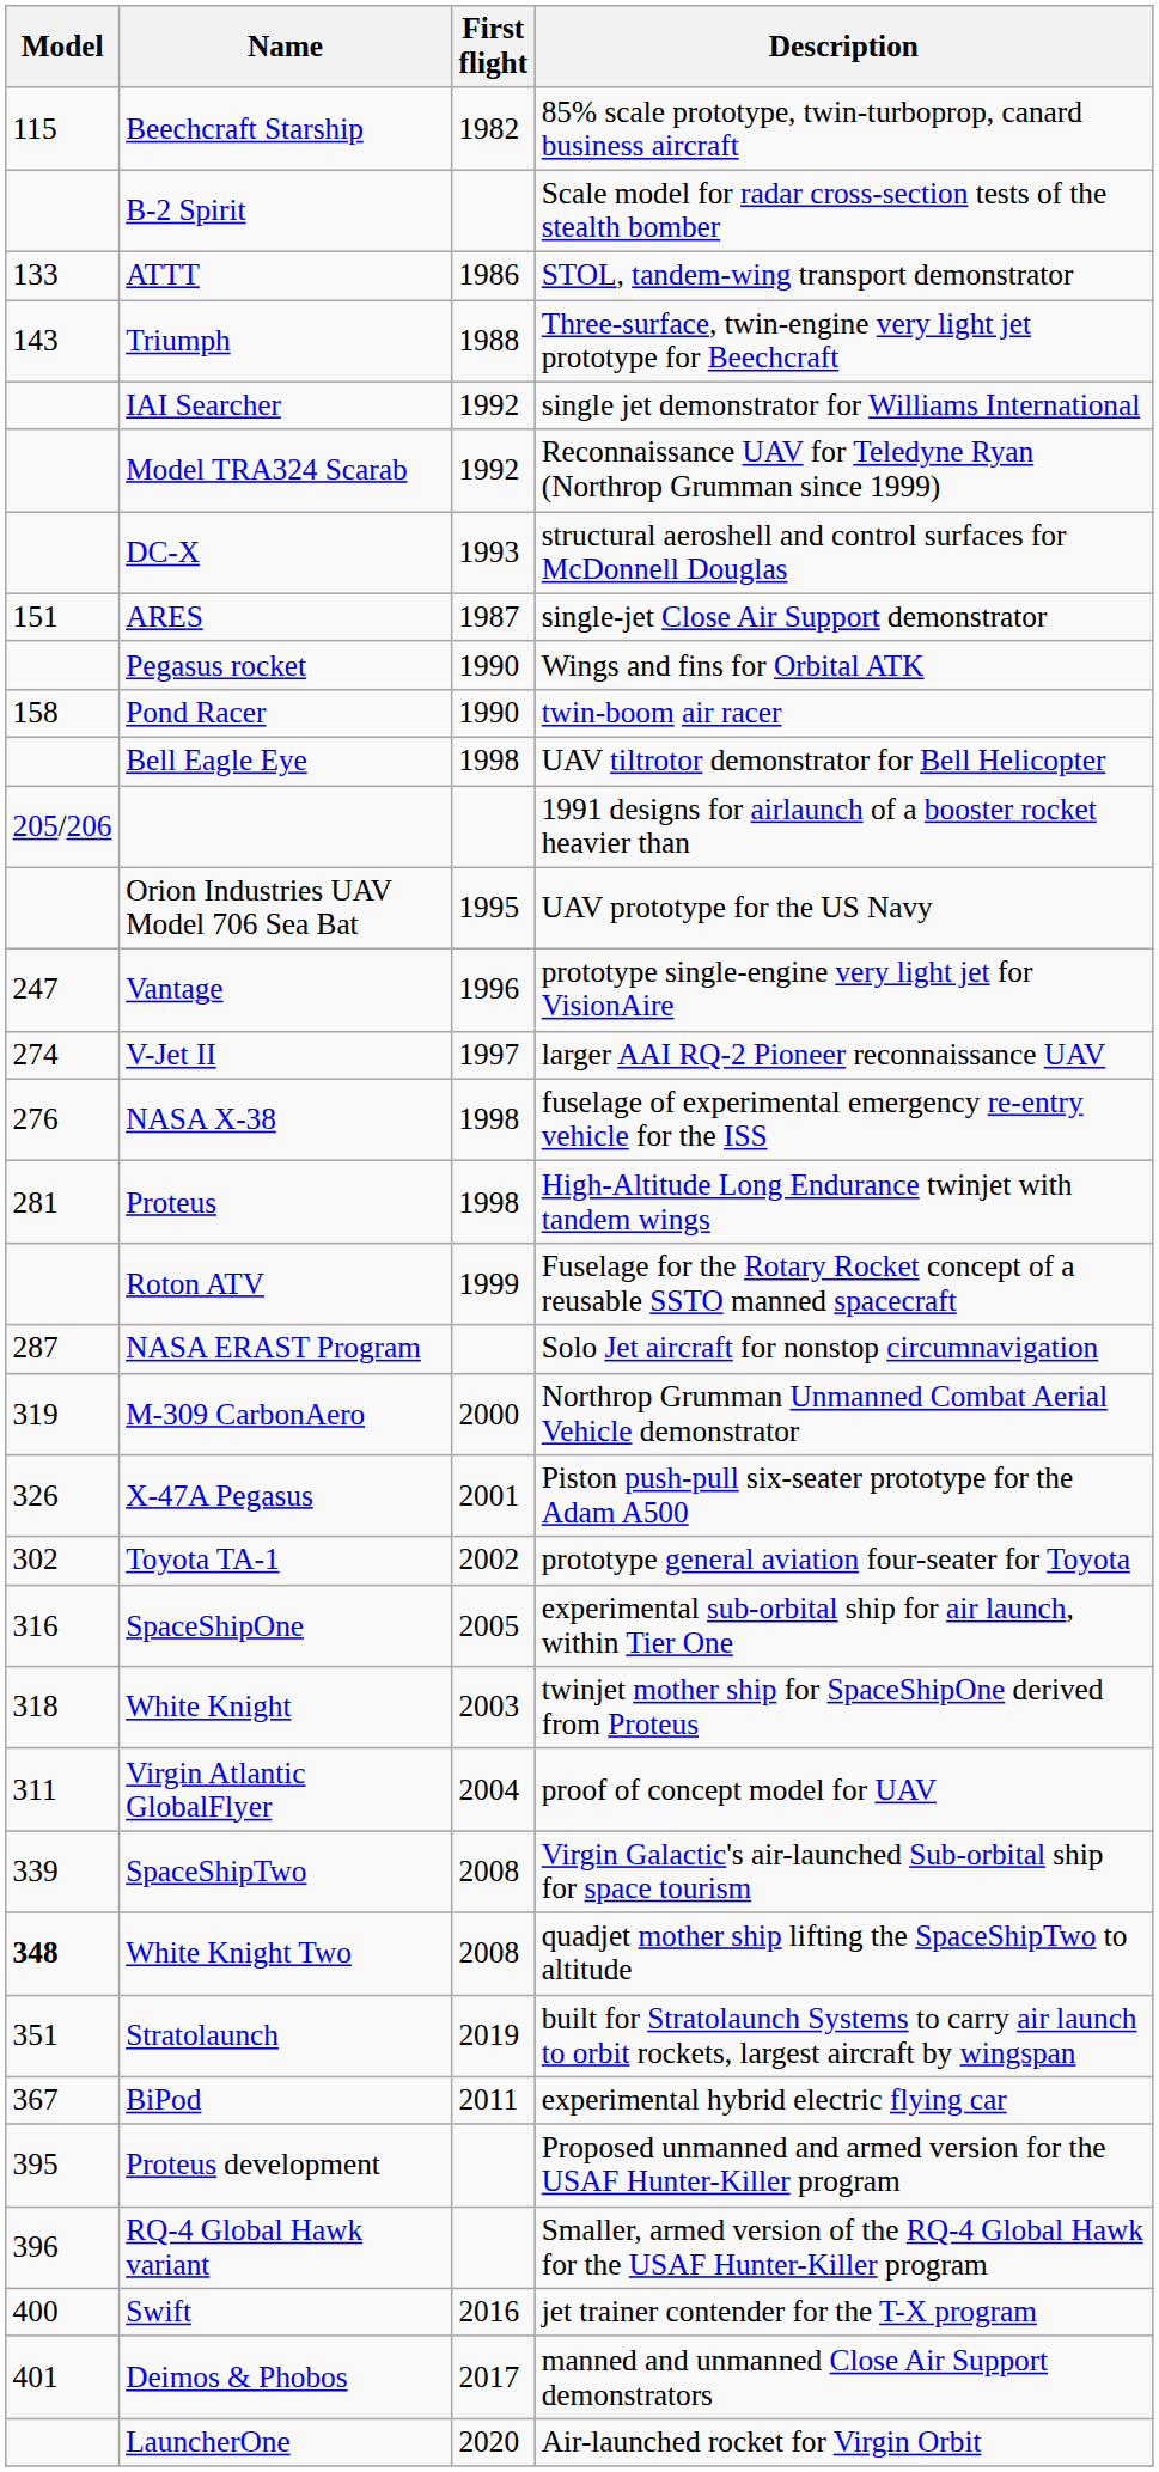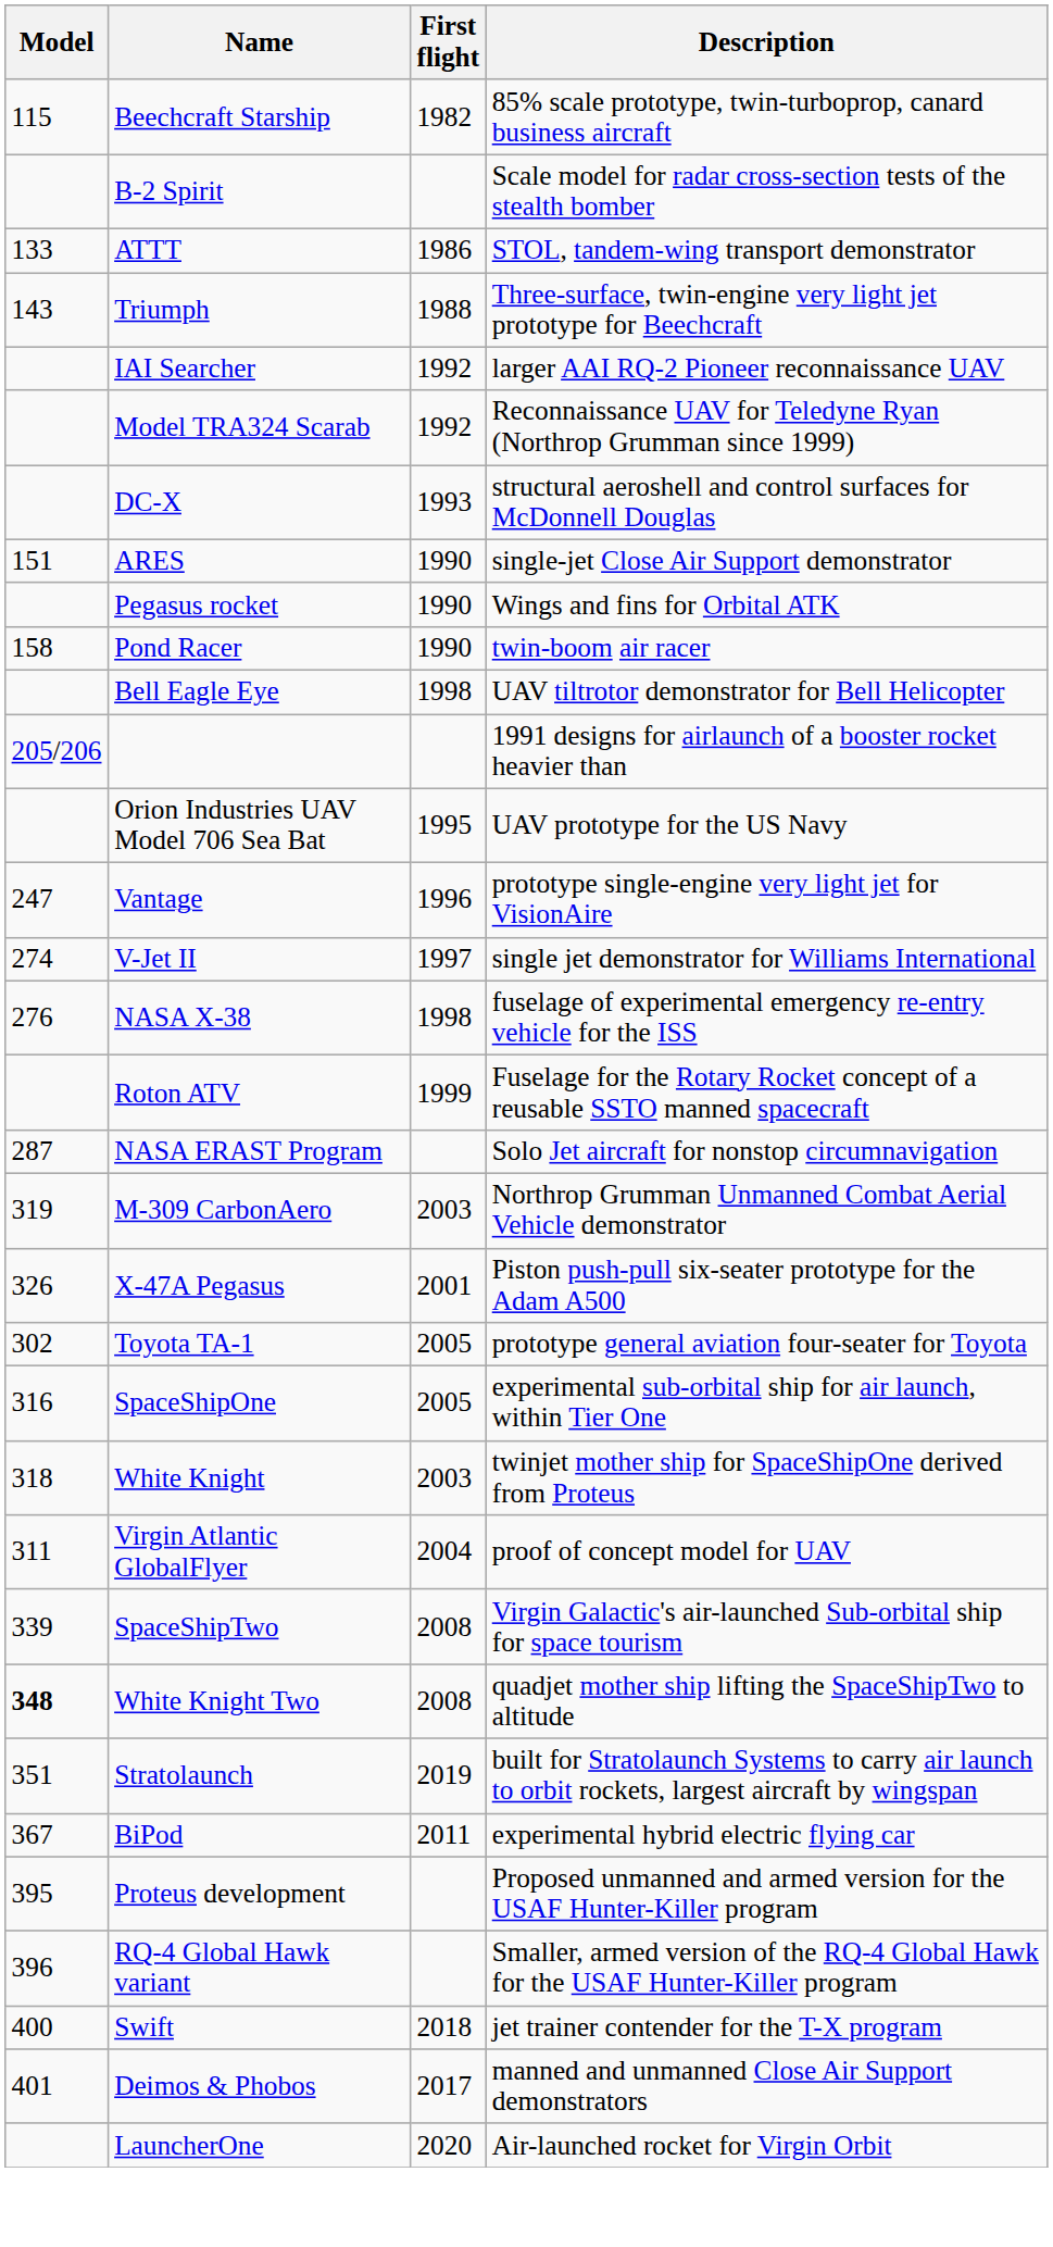IAI Searcher | Description: single jet demonstrator for Williams International -> larger AAI RQ-2 Pioneer reconnaissance UAV
ARES | First flight: 1987 -> 1990
V-Jet II | Description: larger AAI RQ-2 Pioneer reconnaissance UAV -> single jet demonstrator for Williams International
- row: 281 | Proteus | 1998 | High-Altitude Long Endurance twinjet with tandem wings
M-309 CarbonAero | First flight: 2000 -> 2003
Toyota TA-1 | First flight: 2002 -> 2005
Swift | First flight: 2016 -> 2018
